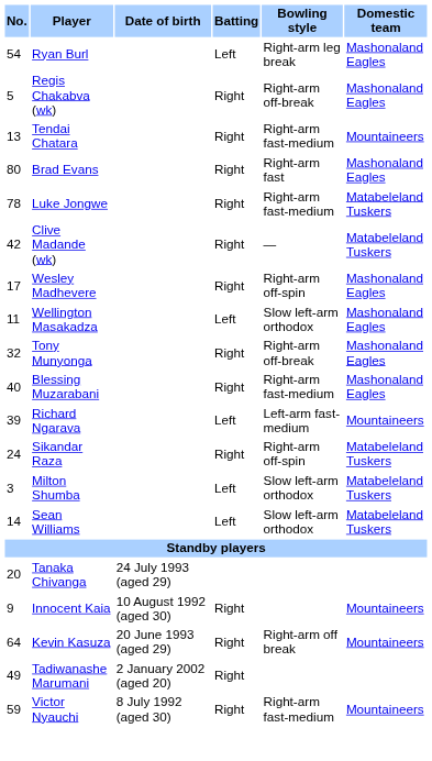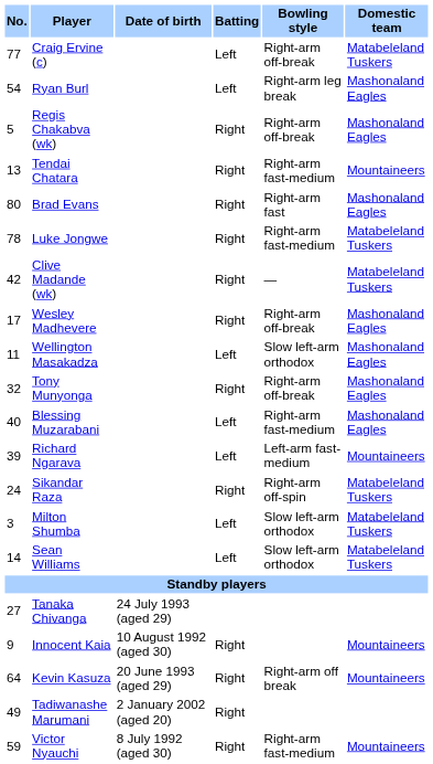+ row: 77 | Craig Ervine (c) | Left | Right-arm off-break | Matabeleland Tuskers
Wesley Madhevere | Bowling style: Right-arm off-spin -> Right-arm off-break
Blessing Muzarabani | Batting: Right -> Left
Tanaka Chivanga | No.: 20 -> 27
